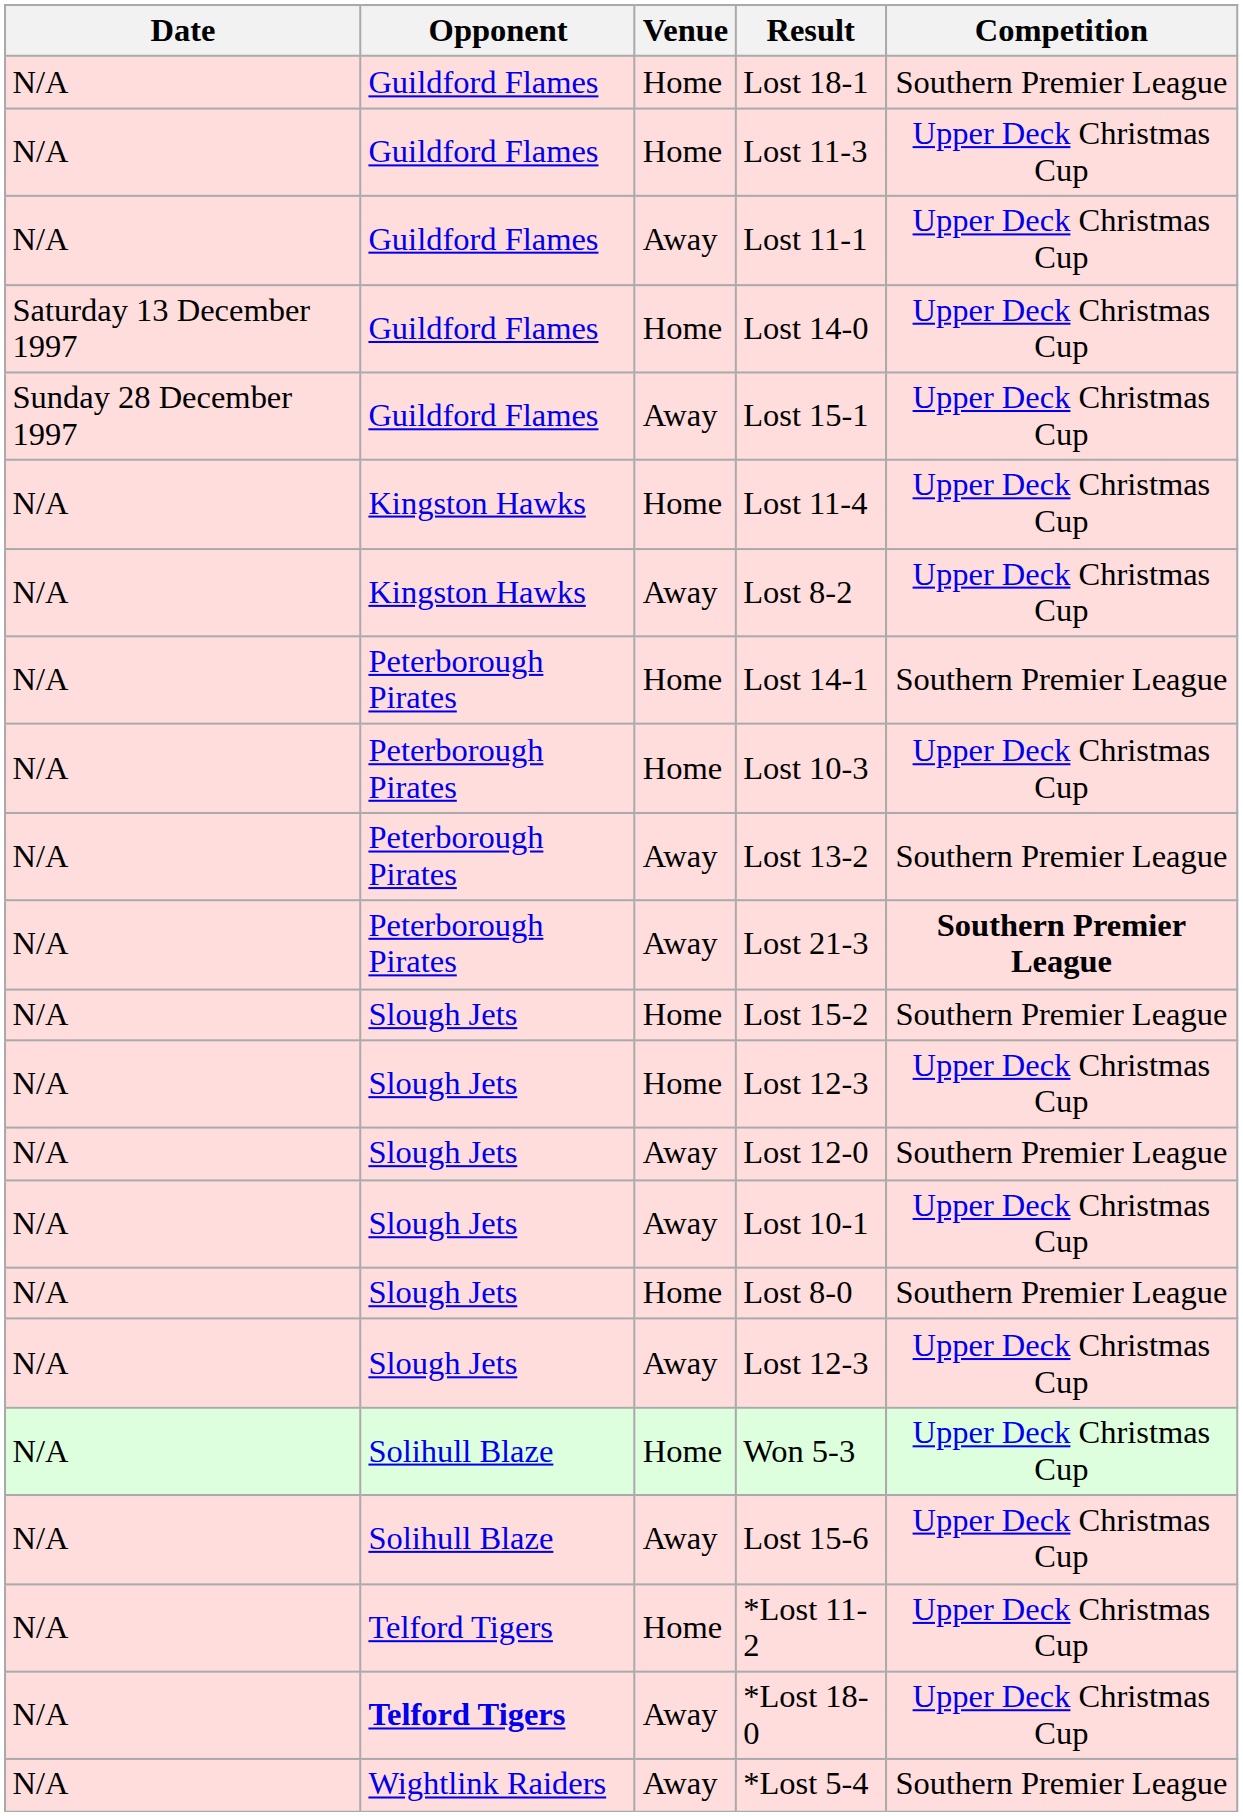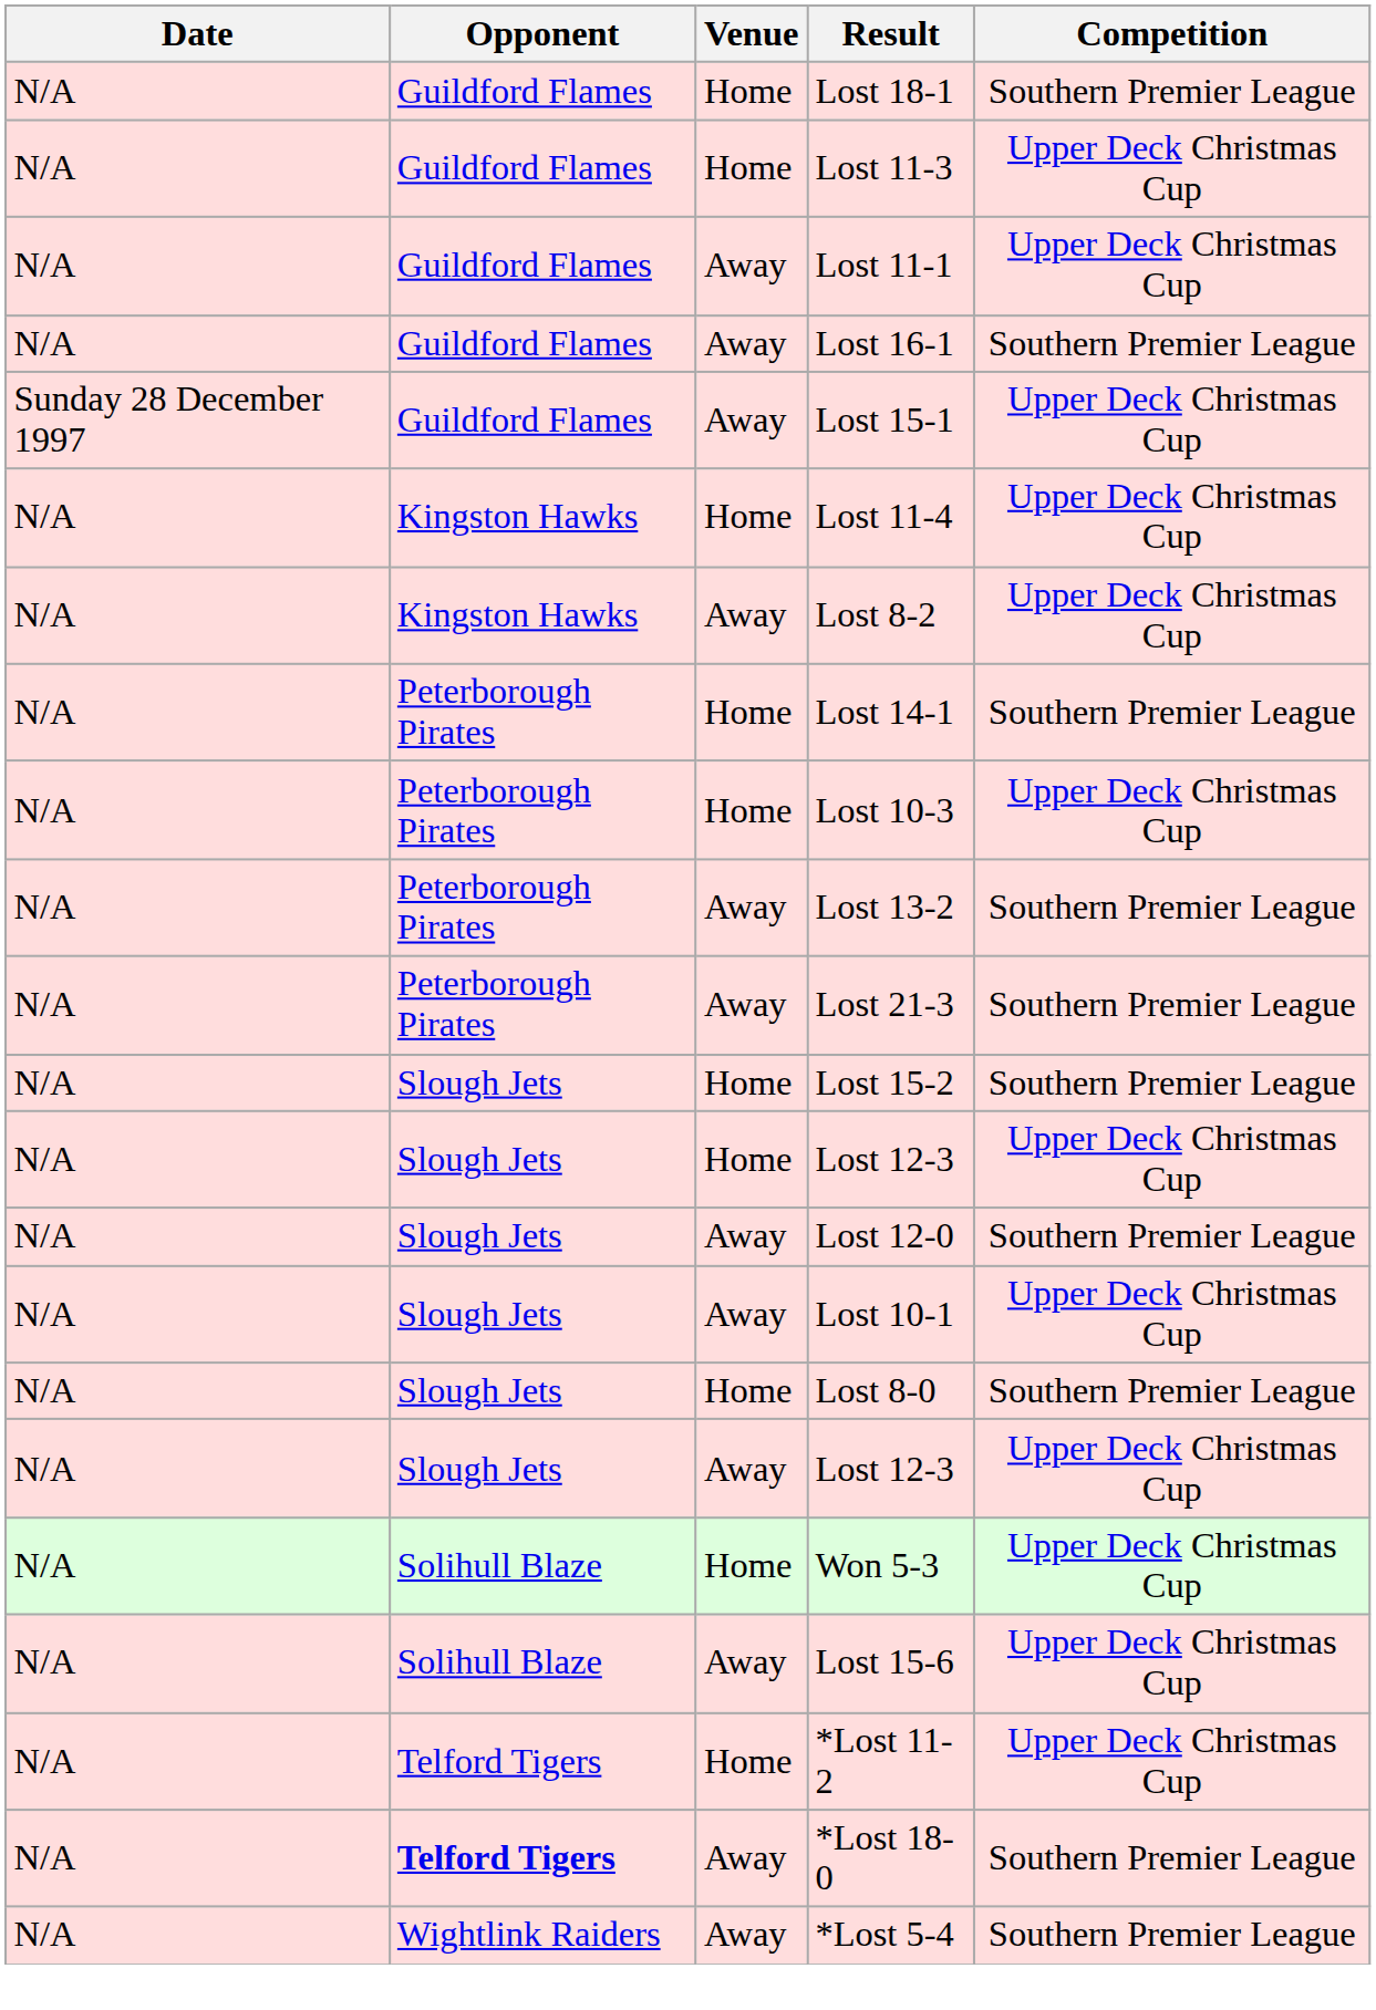+ row: N/A | Guildford Flames | Away | Lost 16-1 | Southern Premier League
- row: Saturday 13 December 1997 | Guildford Flames | Home | Lost 14-0 | Upper Deck Christmas Cup
Lost 21-3 | Competition: bold -> normal
*Lost 18-0 | Competition: Upper Deck Christmas Cup -> Southern Premier League
